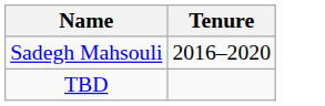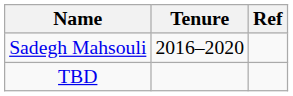+ column: Ref
